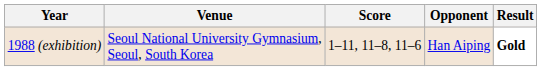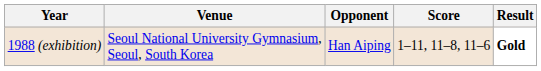columns swapped: Opponent <-> Score
